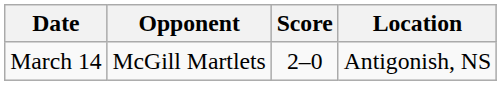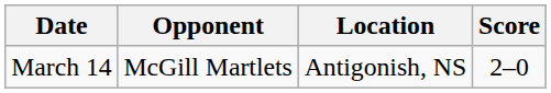columns swapped: Location <-> Score
